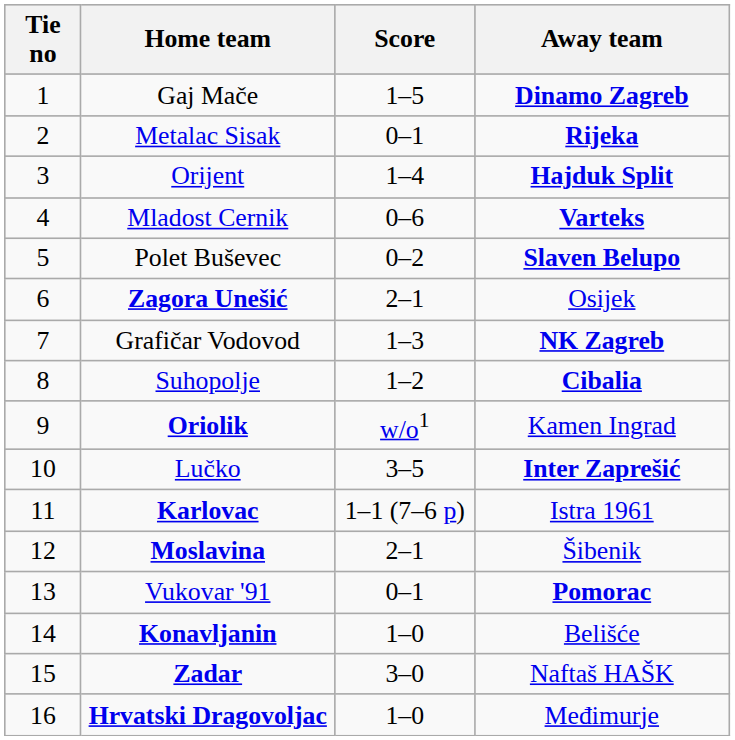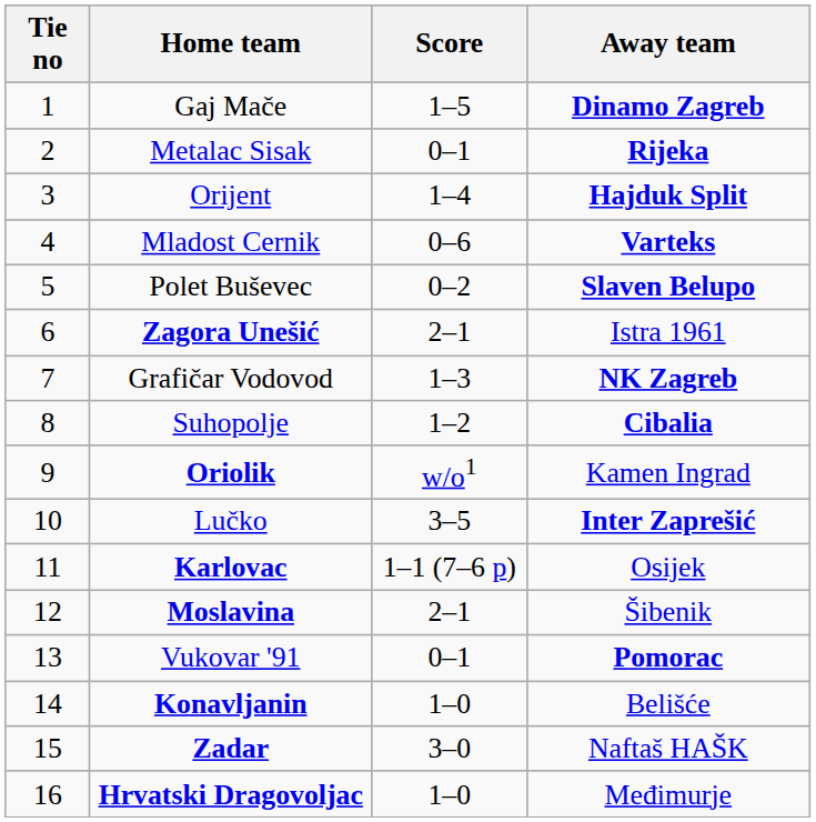Zagora Unešić | Away team: Osijek -> Istra 1961
Karlovac | Away team: Istra 1961 -> Osijek
